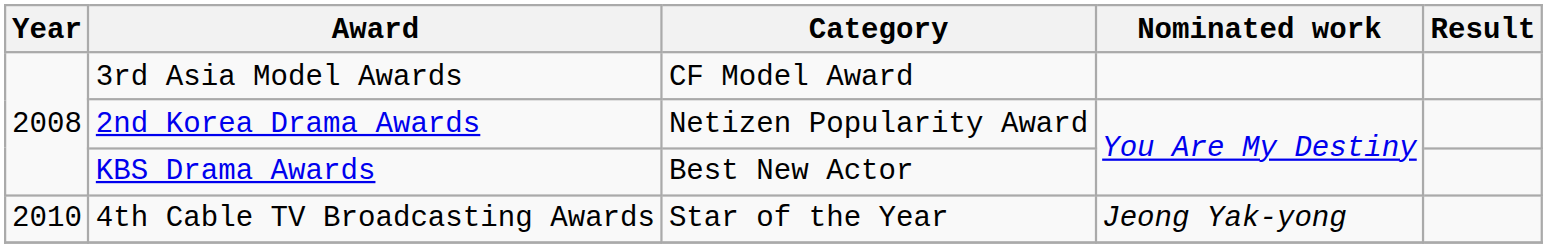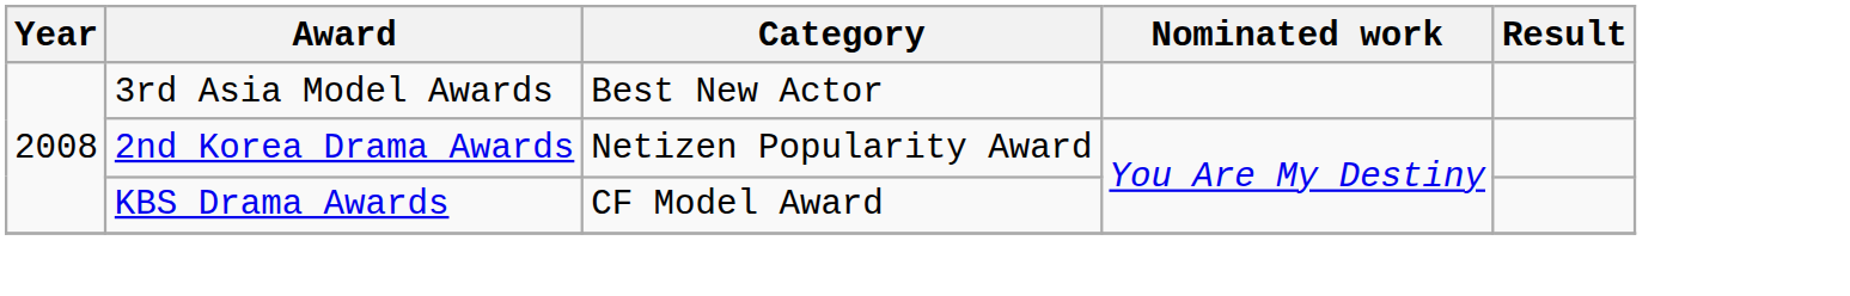3rd Asia Model Awards | Category: CF Model Award -> Best New Actor
KBS Drama Awards | Category: Best New Actor -> CF Model Award
- row: 2010 | 4th Cable TV Broadcasting Awards | Star of the Year | Jeong Yak-yong
